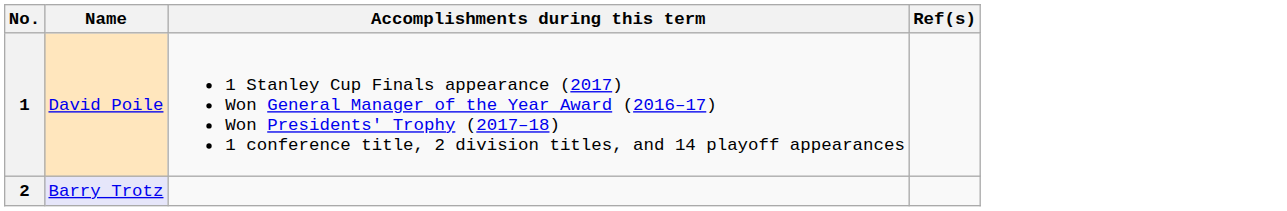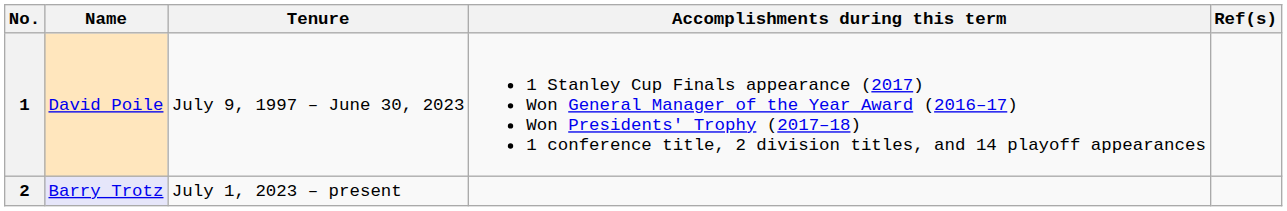+ column: Tenure | July 9, 1997 – June 30, 2023 | July 1, 2023 – present
